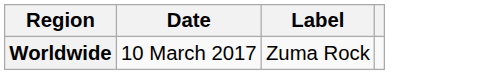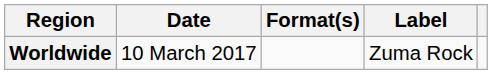+ column: Format(s)
